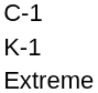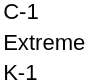rows swapped: K-1 <-> Extreme
